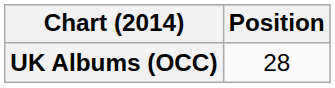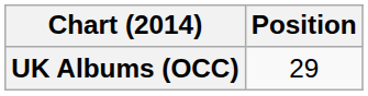UK Albums (OCC) | Position: 28 -> 29
